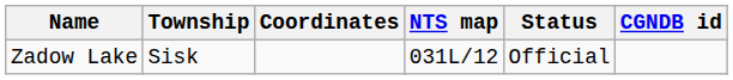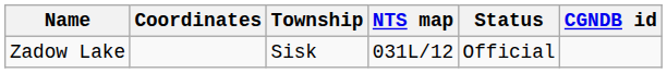columns swapped: Township <-> Coordinates
